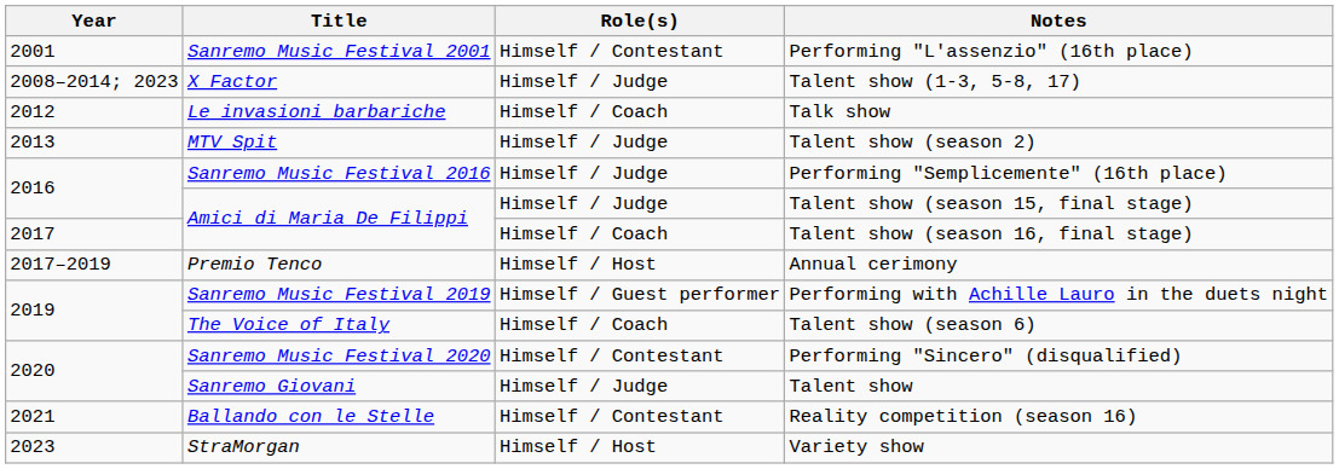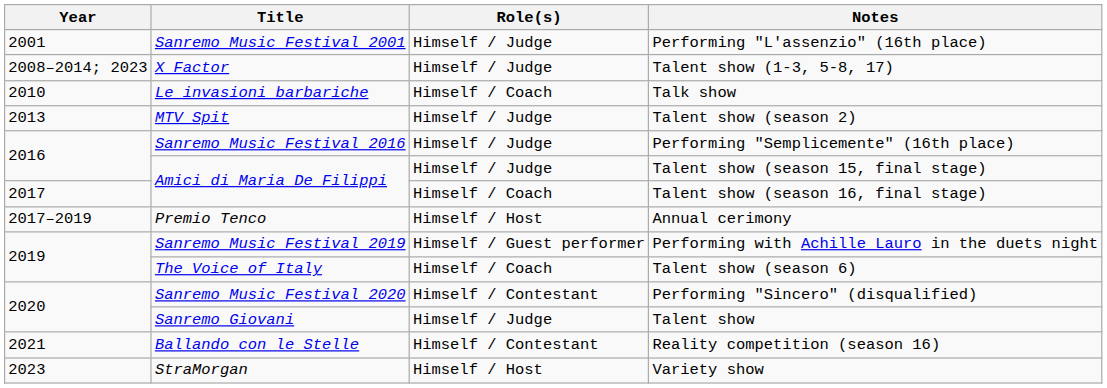Performing "L'assenzio" (16th place) | Role(s): Himself / Contestant -> Himself / Judge
Talk show | Year: 2012 -> 2010
